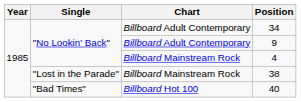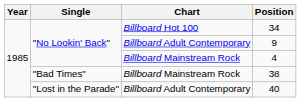34 | Chart: Billboard Adult Contemporary -> Billboard Hot 100
38 | Single: "Lost in the Parade" -> "Bad Times"
40 | Single: "Bad Times" -> "Lost in the Parade"
40 | Chart: Billboard Hot 100 -> Billboard Adult Contemporary
